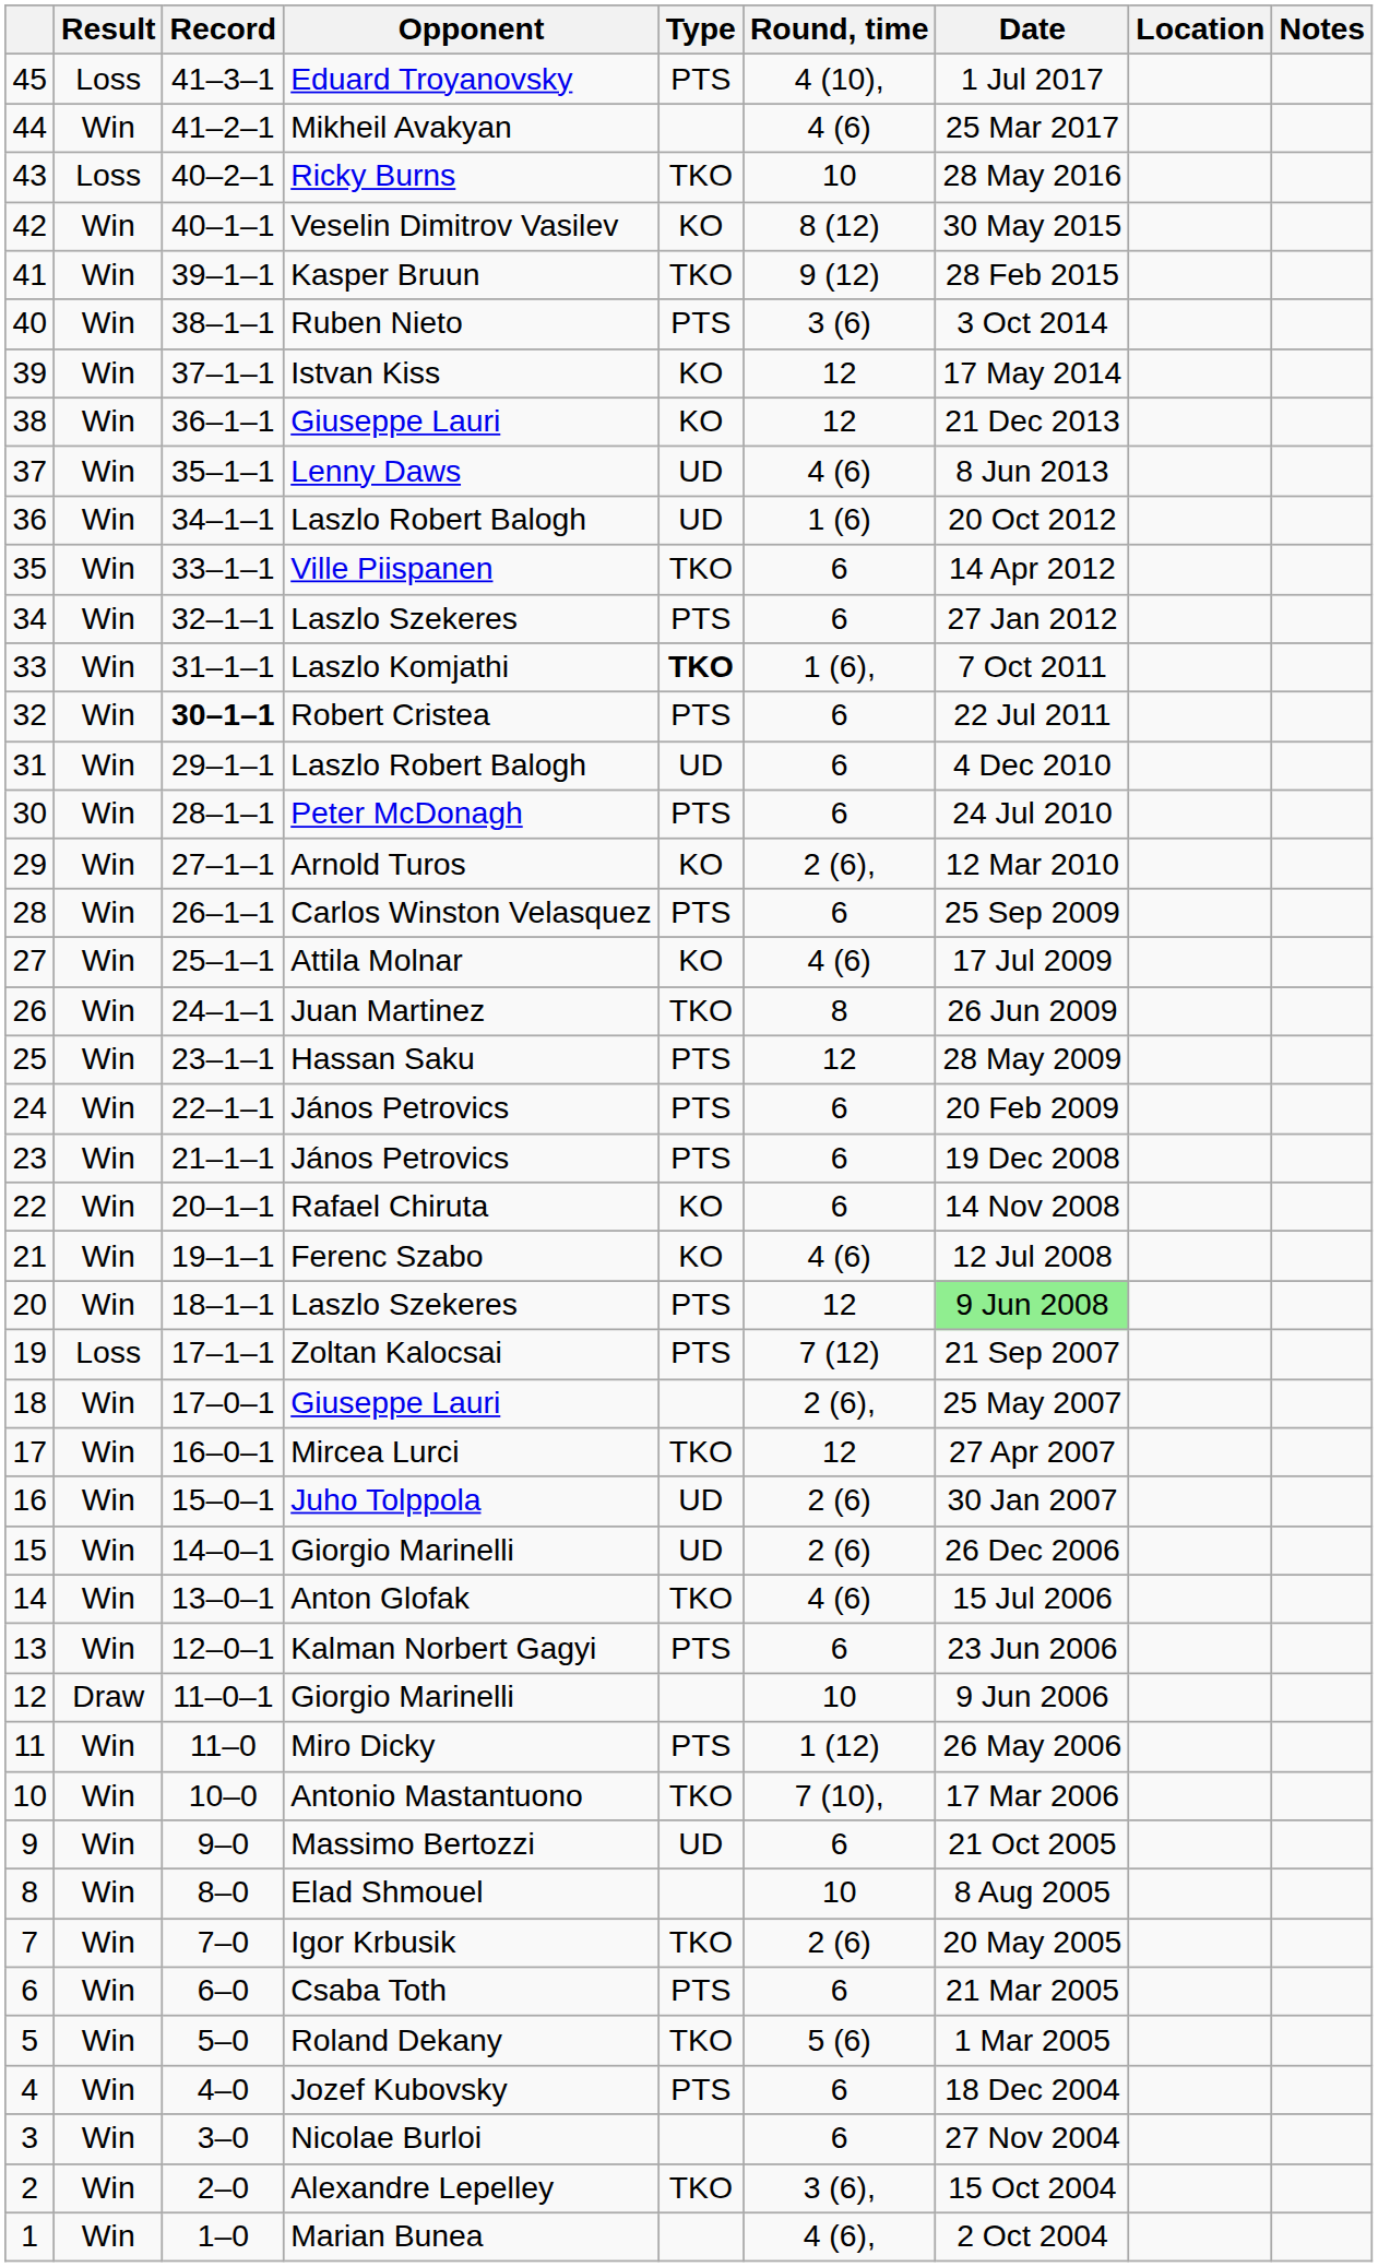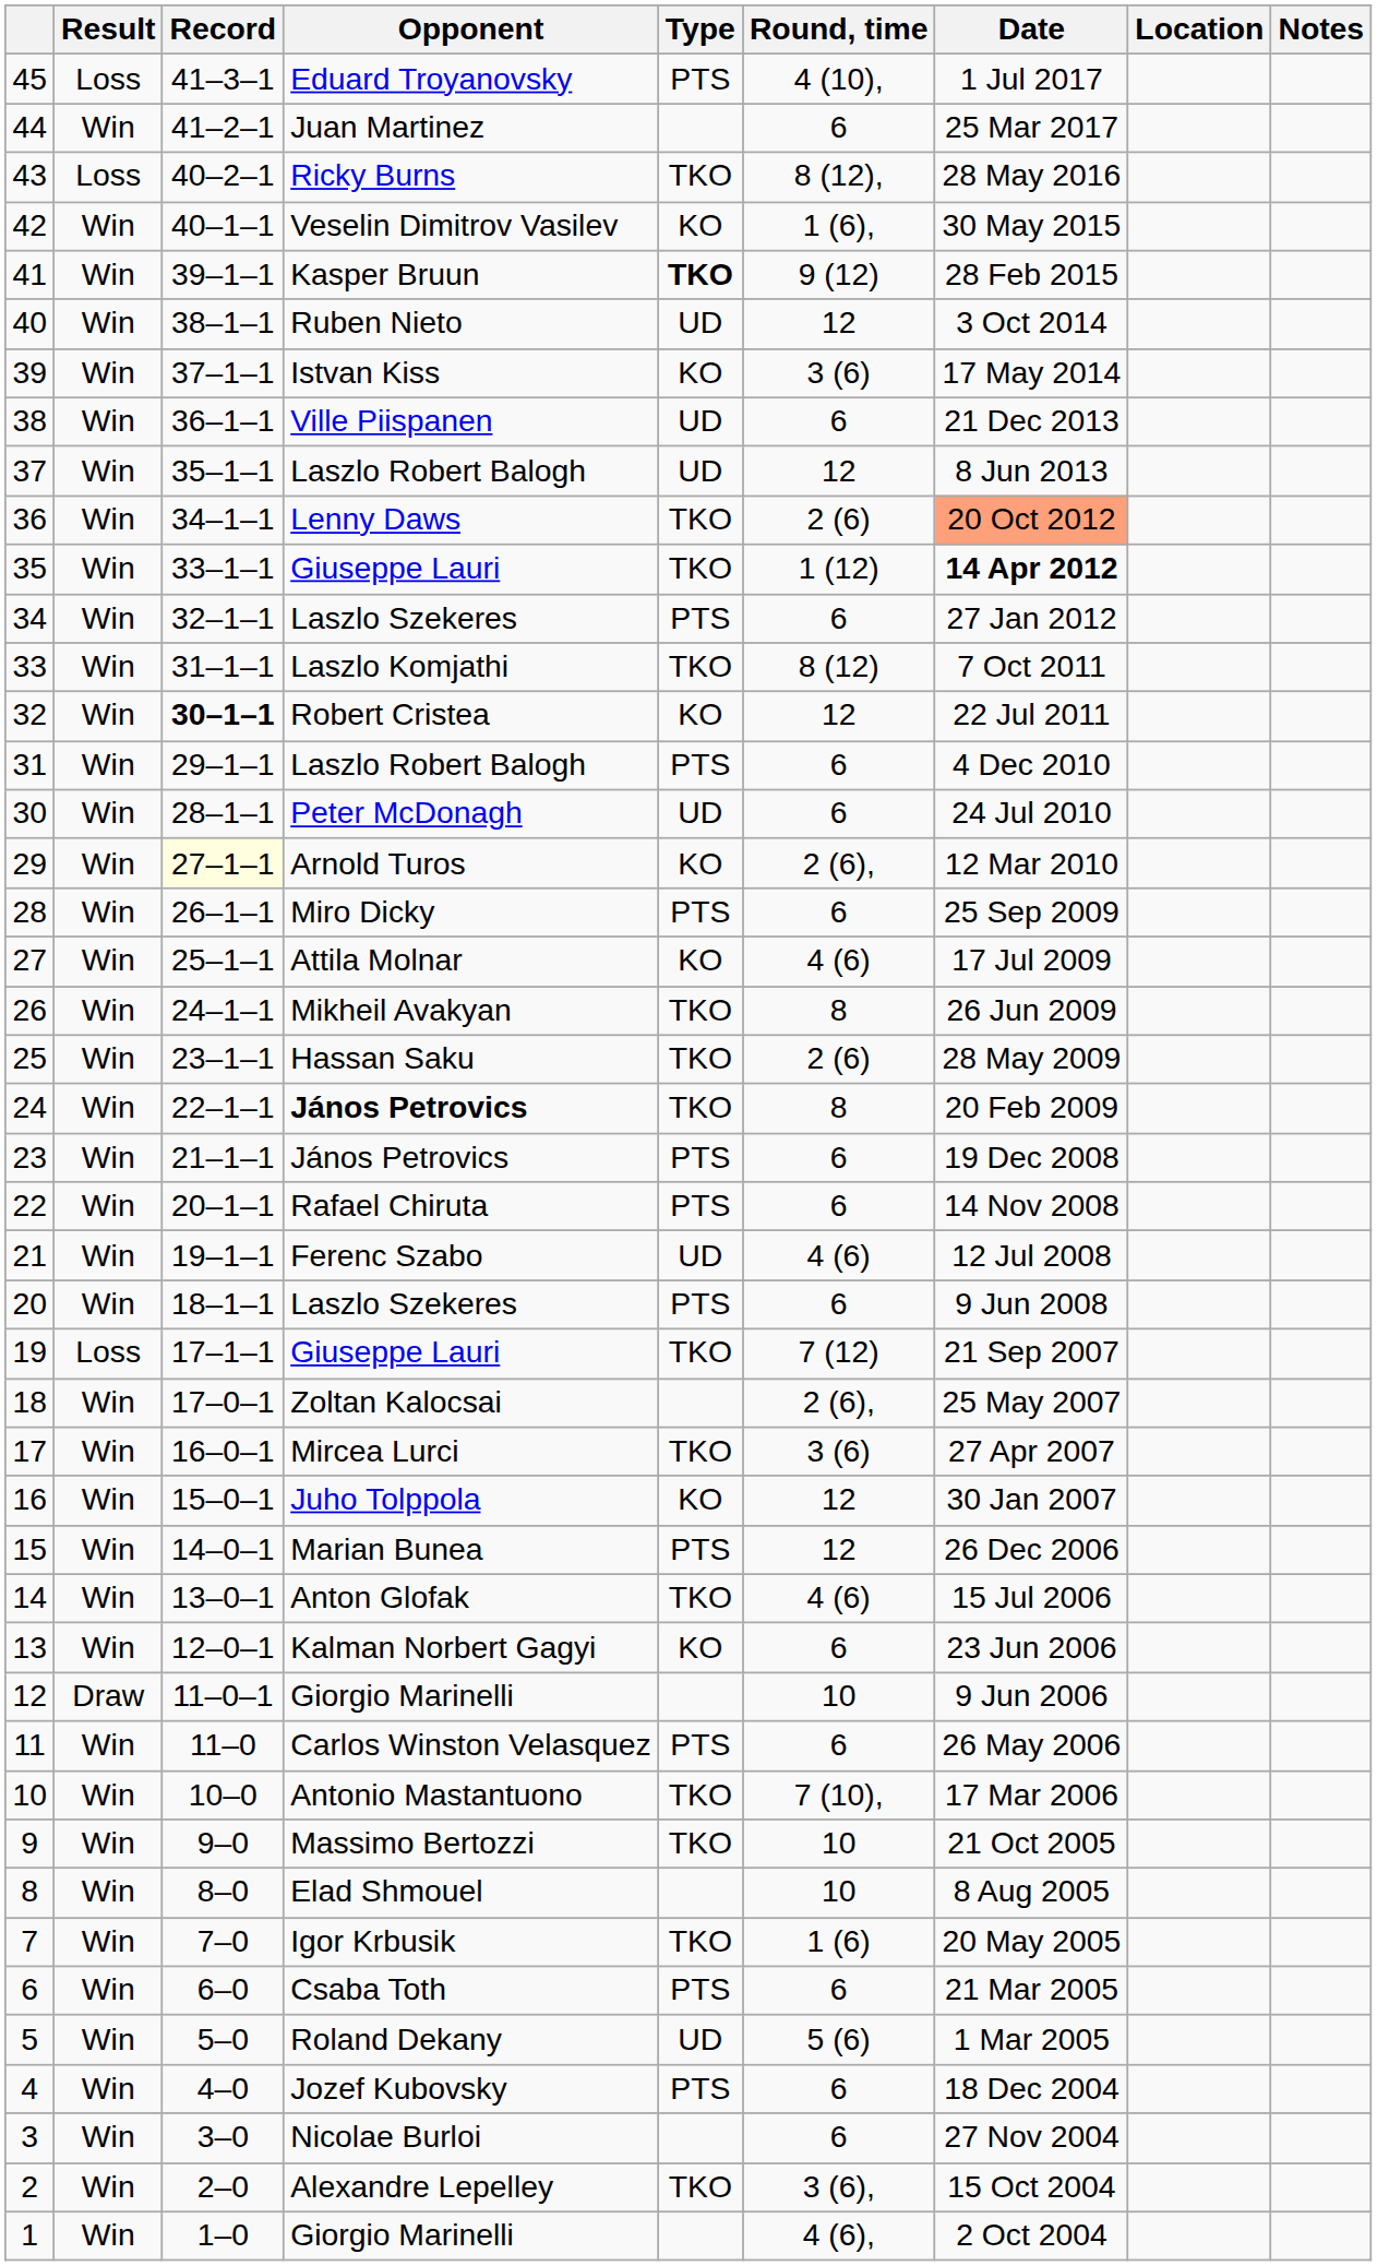44 | Opponent: Mikheil Avakyan -> Juan Martinez
44 | Round, time: 4 (6) -> 6
43 | Round, time: 10 -> 8 (12),
42 | Round, time: 8 (12) -> 1 (6),
41 | Type: normal -> bold
40 | Type: PTS -> UD
40 | Round, time: 3 (6) -> 12
39 | Round, time: 12 -> 3 (6)
38 | Opponent: Giuseppe Lauri -> Ville Piispanen
38 | Type: KO -> UD
38 | Round, time: 12 -> 6
37 | Opponent: Lenny Daws -> Laszlo Robert Balogh
37 | Round, time: 4 (6) -> 12
36 | Opponent: Laszlo Robert Balogh -> Lenny Daws
36 | Type: UD -> TKO
36 | Round, time: 1 (6) -> 2 (6)
36 | Date: no background -> lightsalmon background
35 | Opponent: Ville Piispanen -> Giuseppe Lauri
35 | Round, time: 6 -> 1 (12)
35 | Date: normal -> bold
33 | Type: bold -> normal
33 | Round, time: 1 (6), -> 8 (12)
32 | Type: PTS -> KO
32 | Round, time: 6 -> 12
31 | Type: UD -> PTS
30 | Type: PTS -> UD
29 | Record: no background -> lightyellow background
28 | Opponent: Carlos Winston Velasquez -> Miro Dicky
26 | Opponent: Juan Martinez -> Mikheil Avakyan
25 | Type: PTS -> TKO
25 | Round, time: 12 -> 2 (6)
24 | Opponent: normal -> bold
24 | Type: PTS -> TKO
24 | Round, time: 6 -> 8
22 | Type: KO -> PTS
21 | Type: KO -> UD
20 | Round, time: 12 -> 6
20 | Date: lightgreen background -> no background
19 | Opponent: Zoltan Kalocsai -> Giuseppe Lauri
19 | Type: PTS -> TKO
18 | Opponent: Giuseppe Lauri -> Zoltan Kalocsai
17 | Round, time: 12 -> 3 (6)
16 | Type: UD -> KO
16 | Round, time: 2 (6) -> 12
15 | Opponent: Giorgio Marinelli -> Marian Bunea
15 | Type: UD -> PTS
15 | Round, time: 2 (6) -> 12
13 | Type: PTS -> KO
11 | Opponent: Miro Dicky -> Carlos Winston Velasquez
11 | Round, time: 1 (12) -> 6
9 | Type: UD -> TKO
9 | Round, time: 6 -> 10
7 | Round, time: 2 (6) -> 1 (6)
5 | Type: TKO -> UD
1 | Opponent: Marian Bunea -> Giorgio Marinelli
